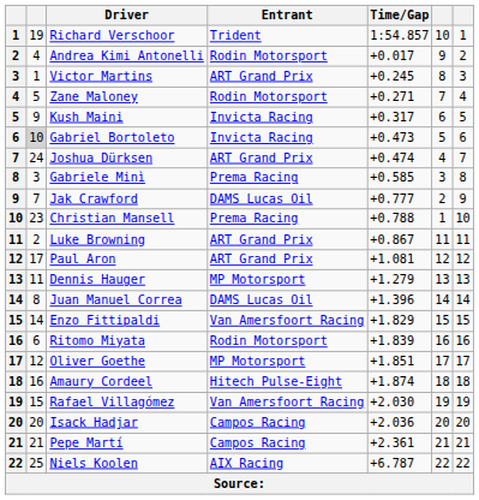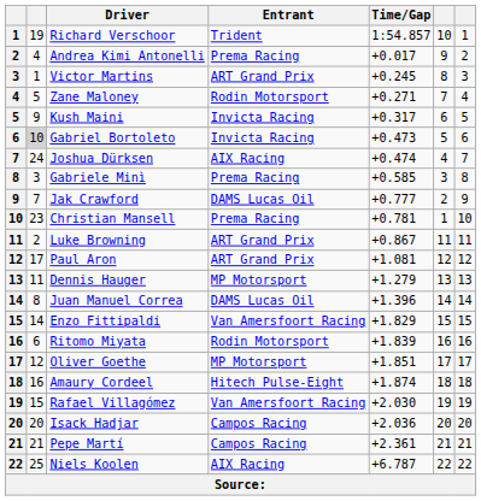Andrea Kimi Antonelli | Entrant: Rodin Motorsport -> Prema Racing
Joshua Dürksen | Entrant: ART Grand Prix -> AIX Racing
Christian Mansell | Time/Gap: +0.788 -> +0.781
